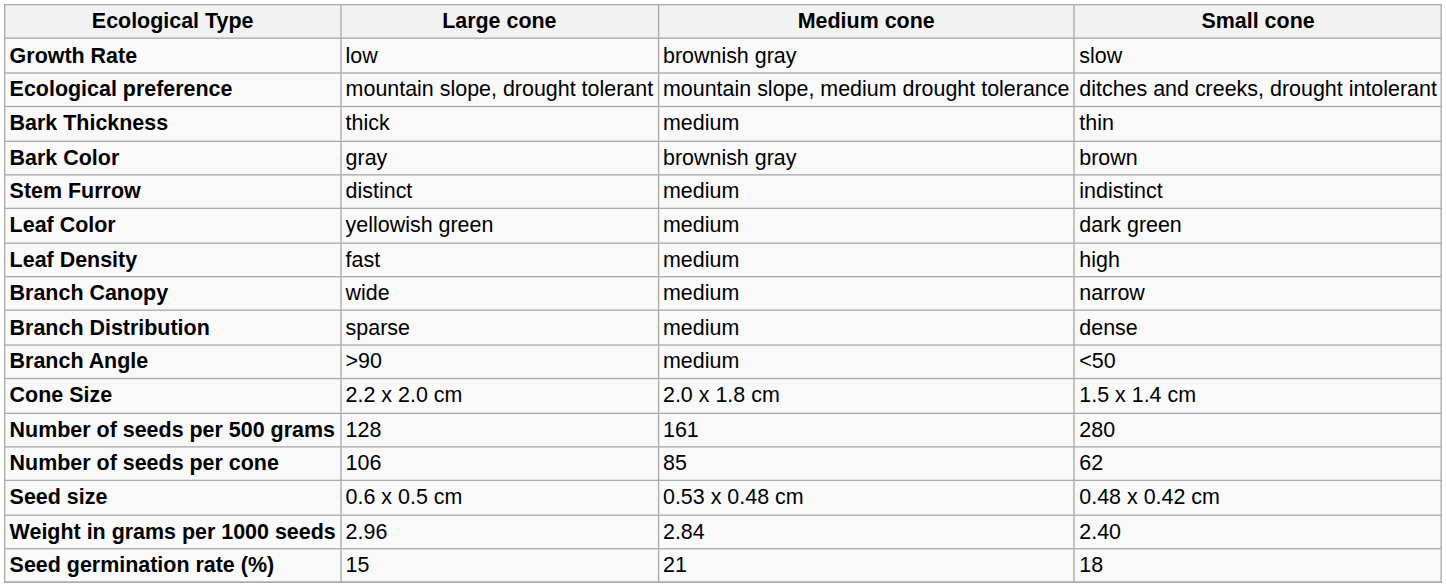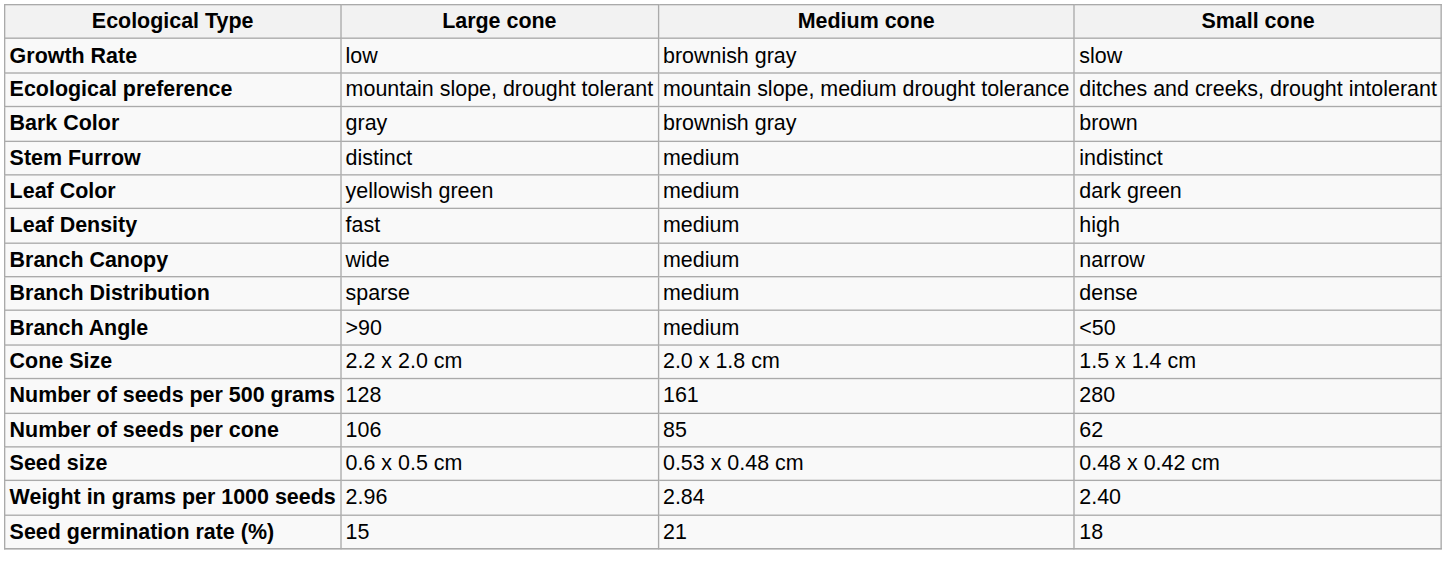- row: Bark Thickness | thick | medium | thin
